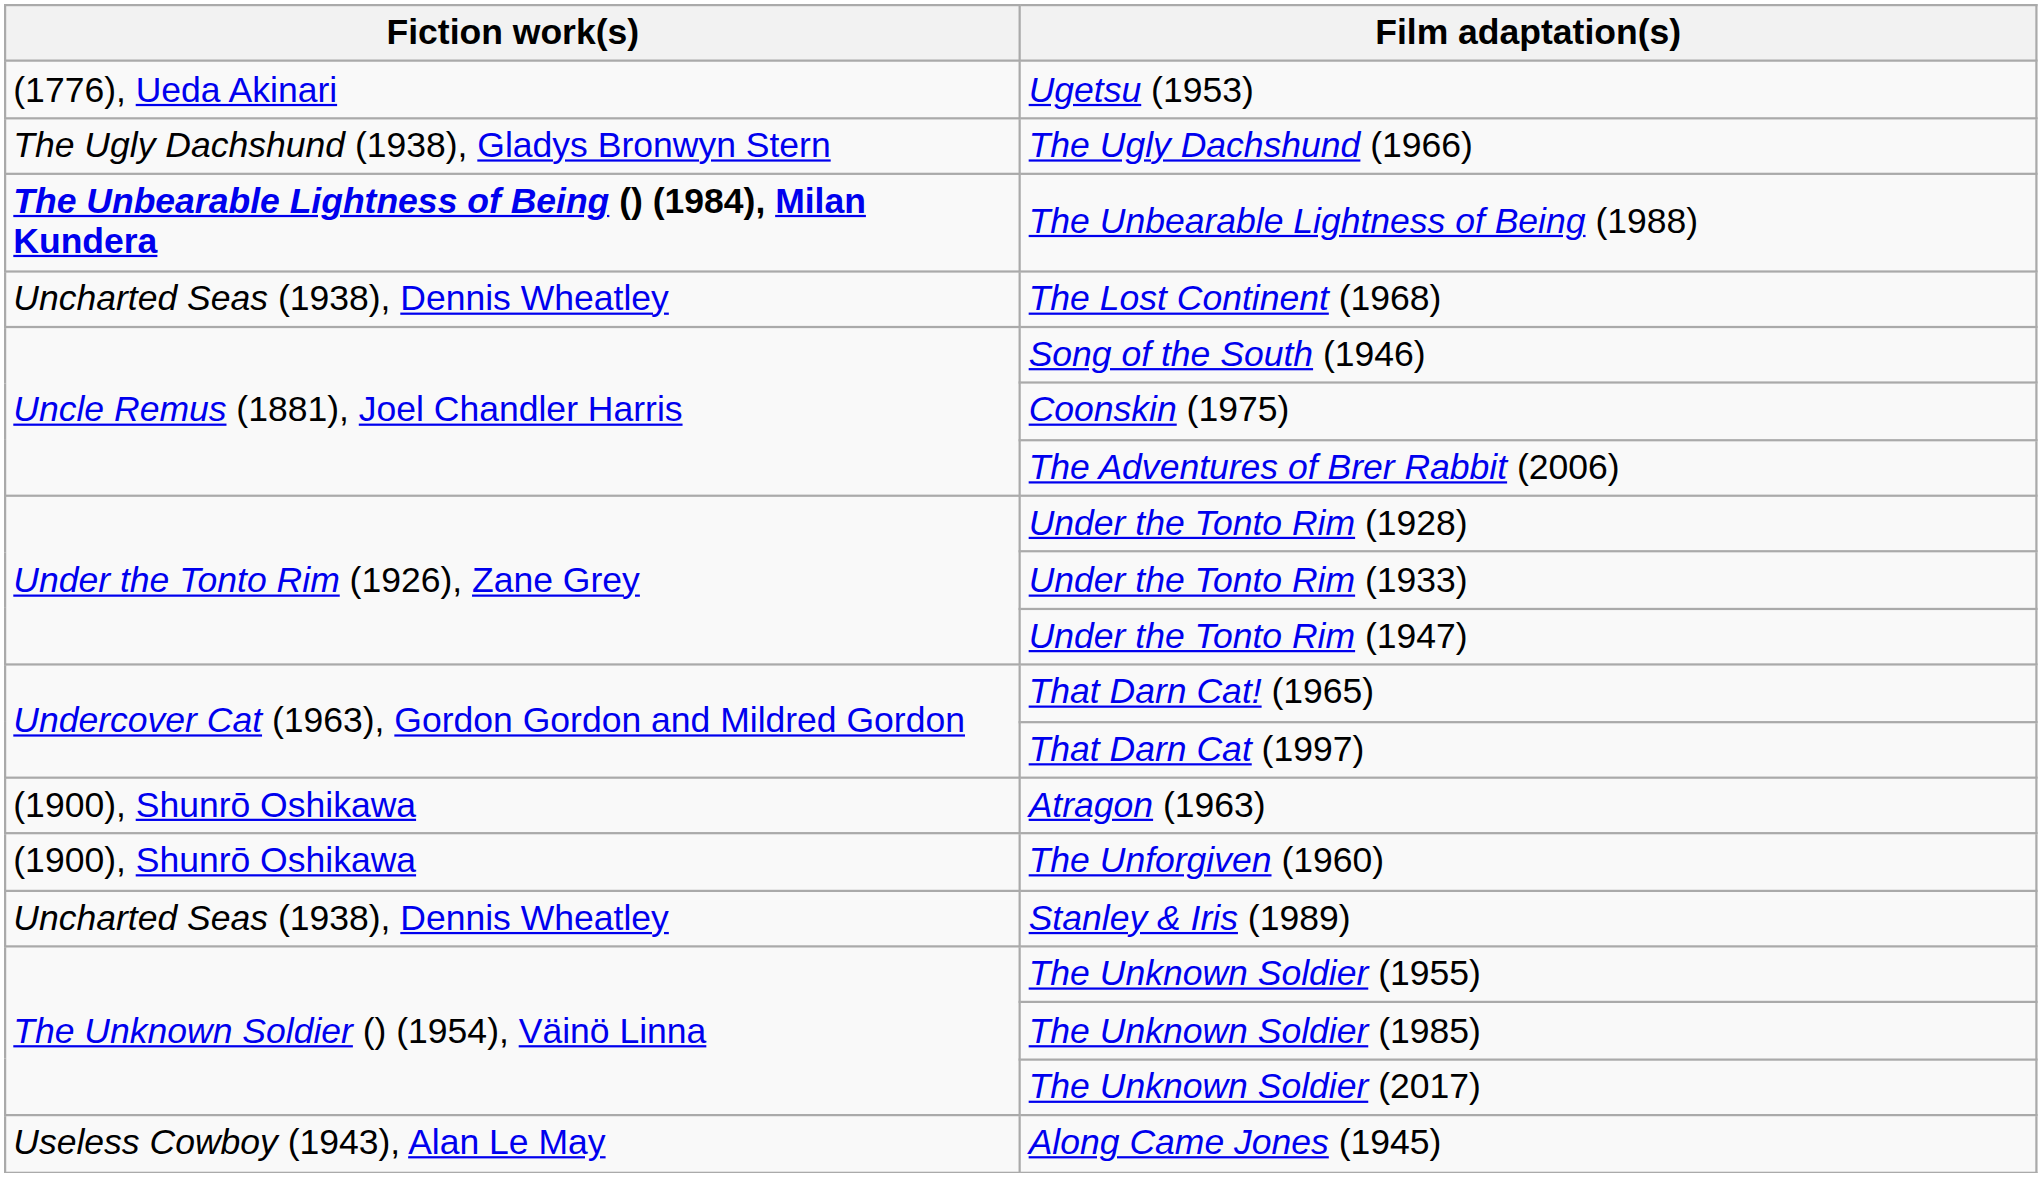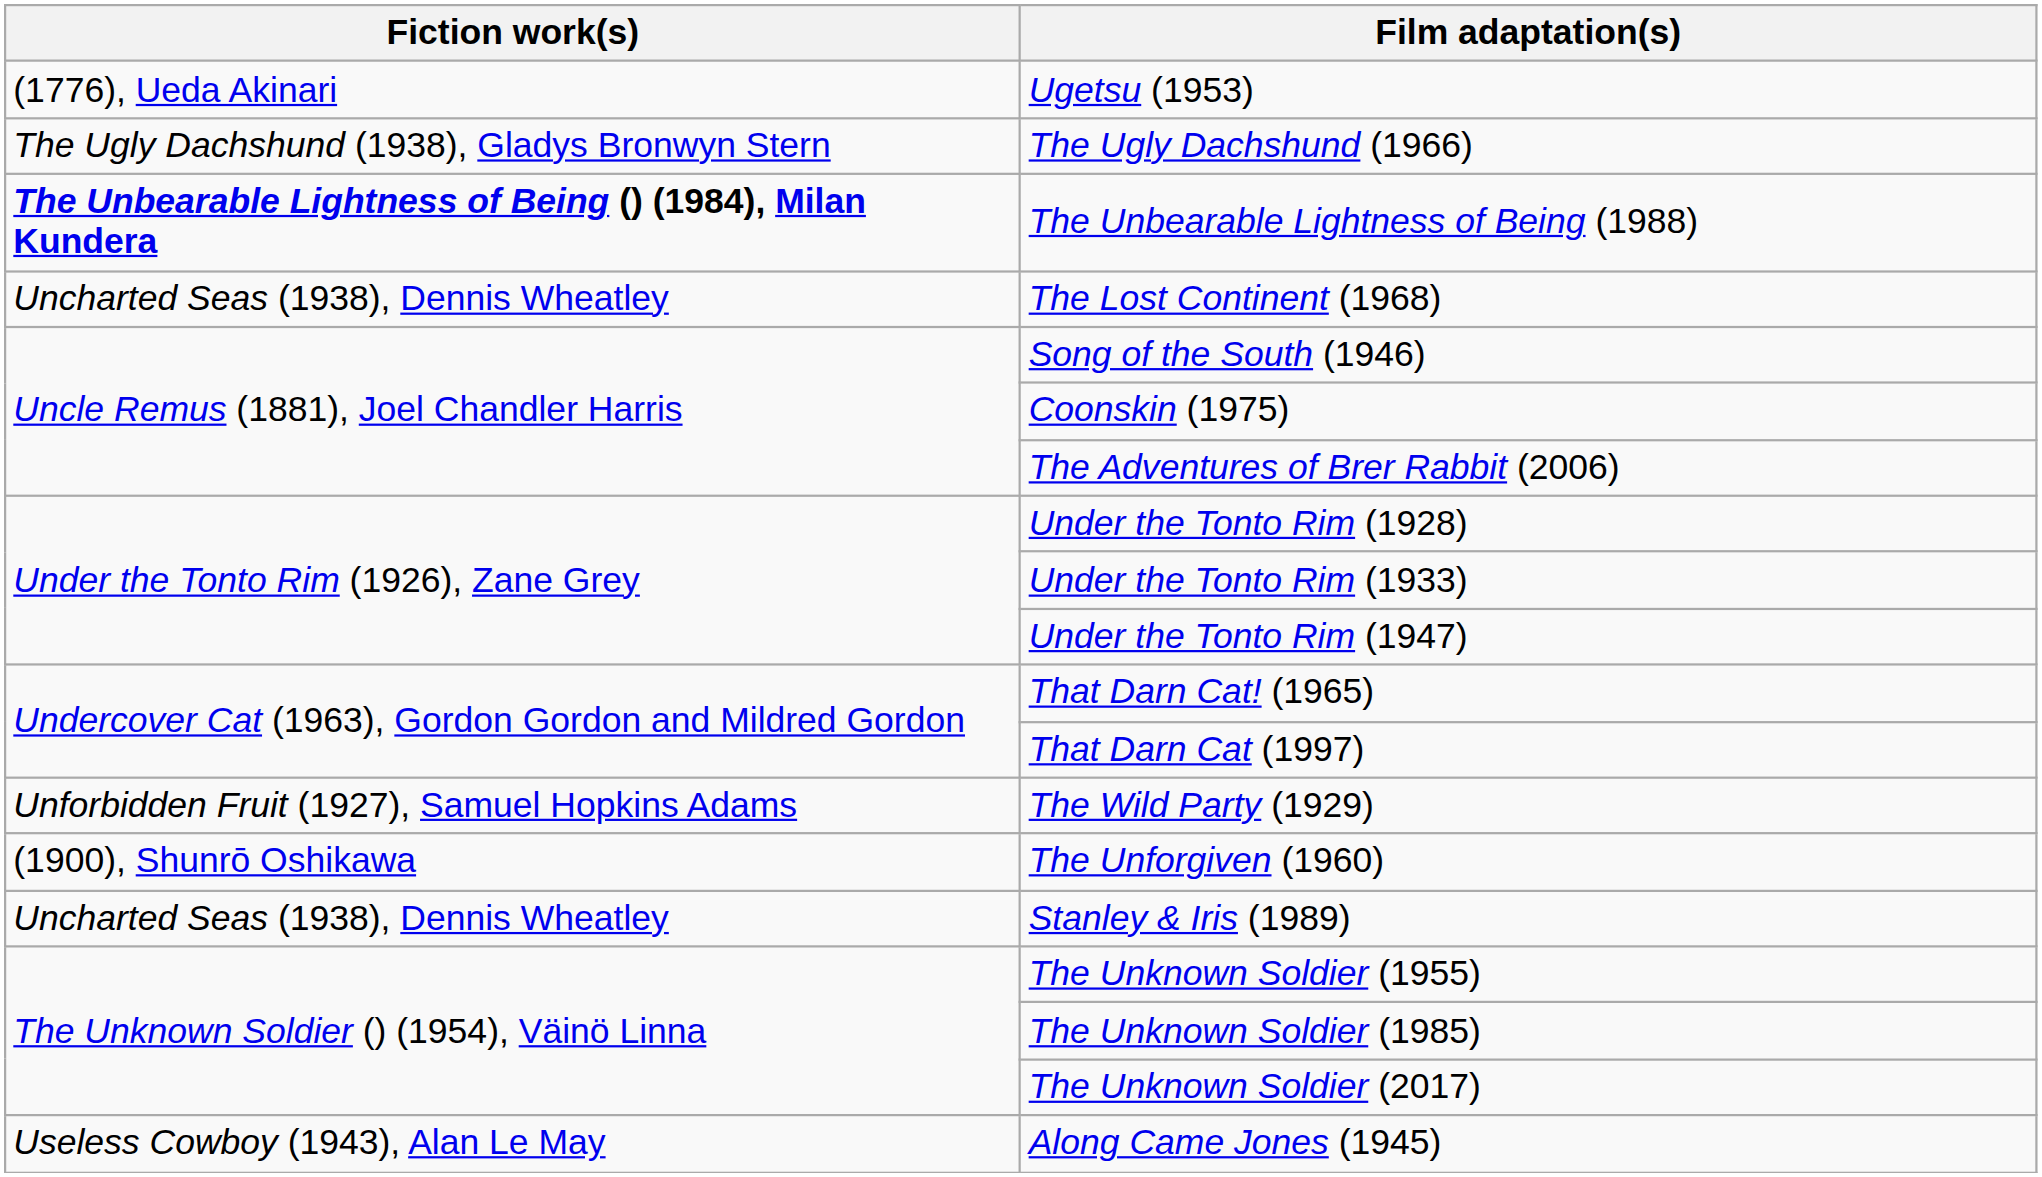- row: (1900), Shunrō Oshikawa | Atragon (1963)
+ row: Unforbidden Fruit (1927), Samuel Hopkins Adams | The Wild Party (1929)
